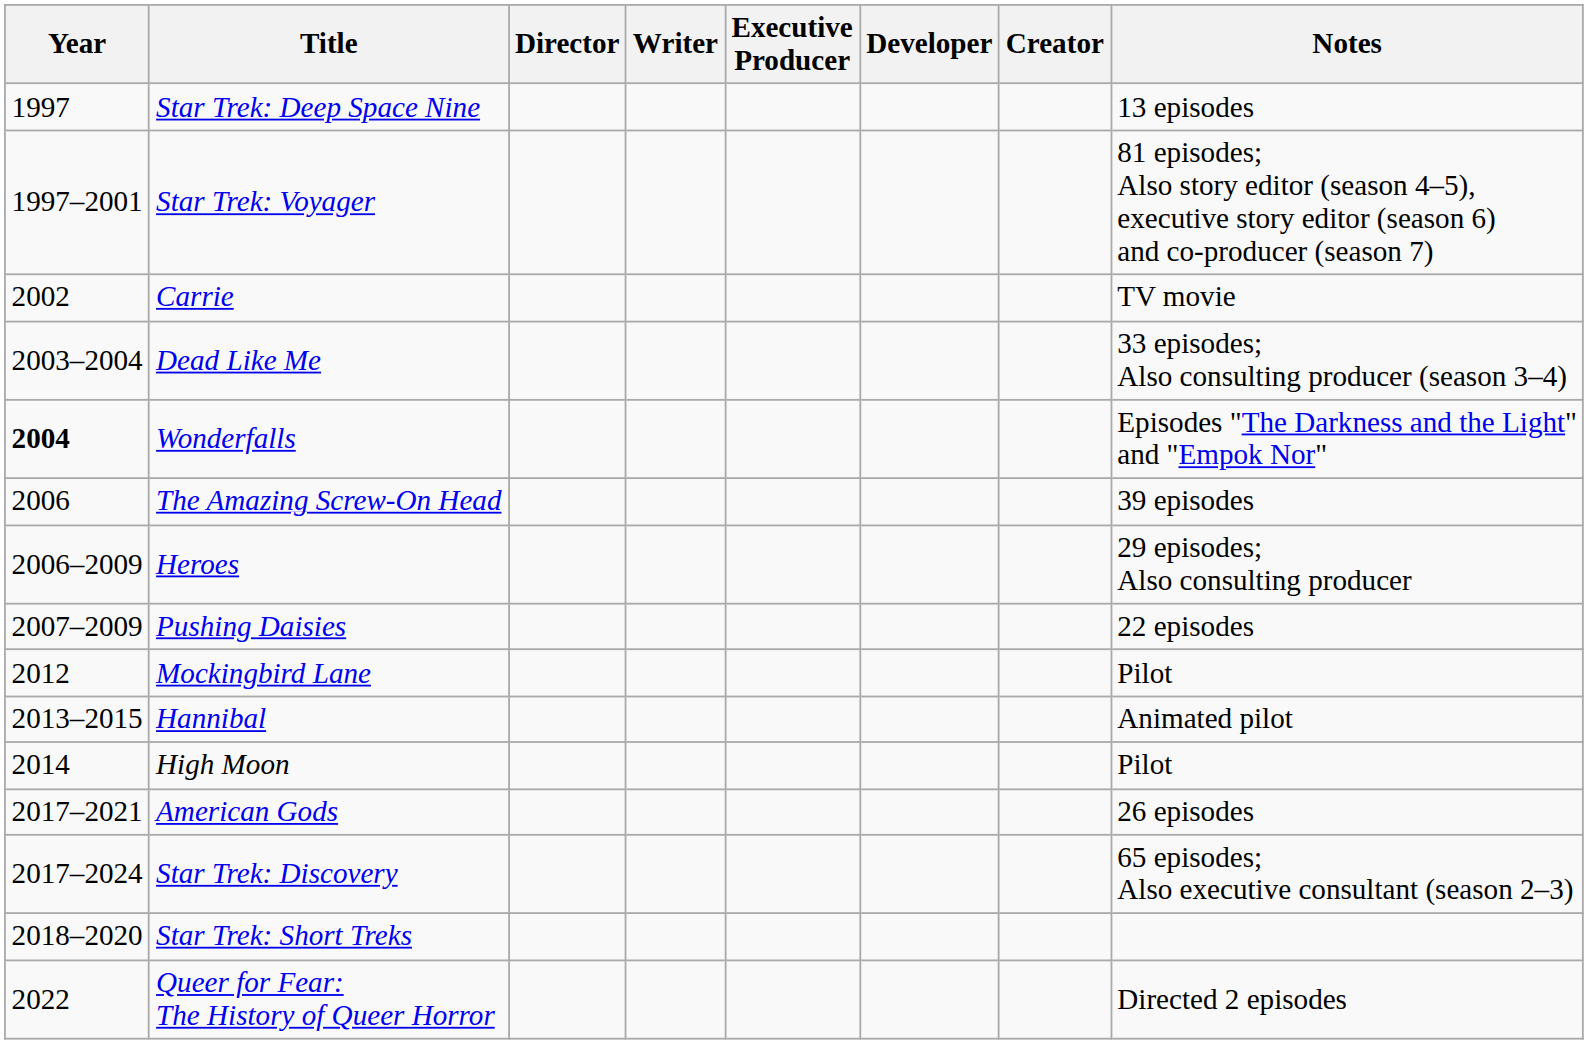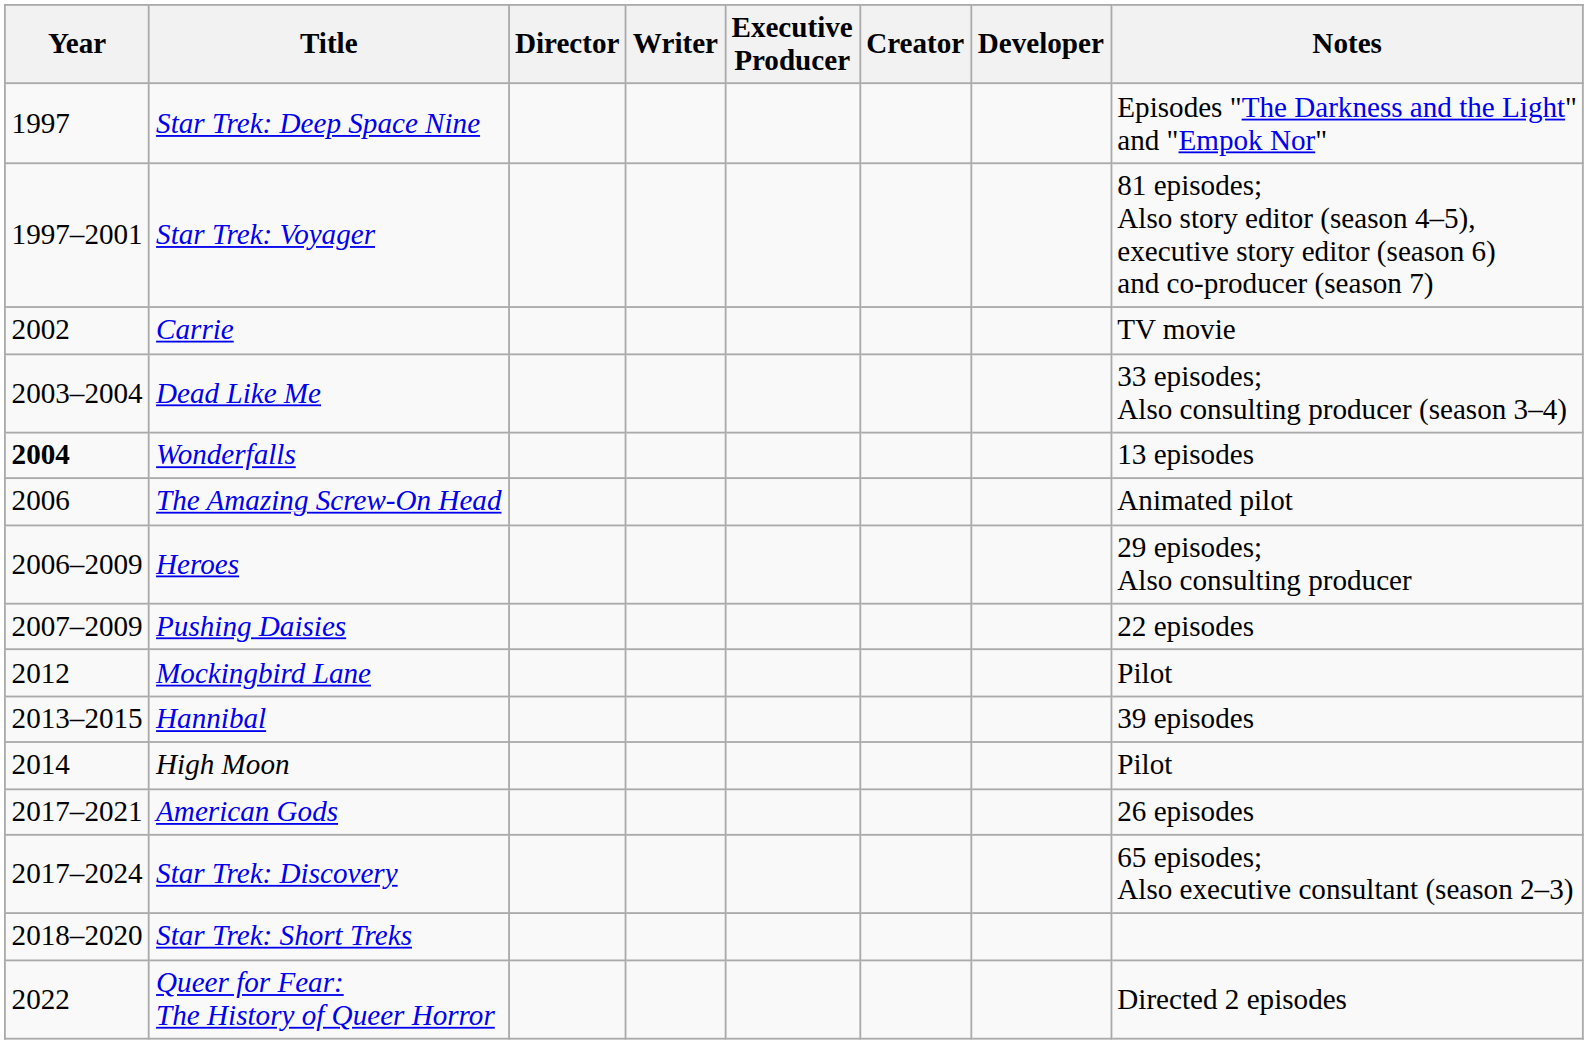columns swapped: Creator <-> Developer
Star Trek: Deep Space Nine | Notes: 13 episodes -> Episodes "The Darkness and the Light" and "Empok Nor"
Wonderfalls | Notes: Episodes "The Darkness and the Light" and "Empok Nor" -> 13 episodes
The Amazing Screw-On Head | Notes: 39 episodes -> Animated pilot
Hannibal | Notes: Animated pilot -> 39 episodes
